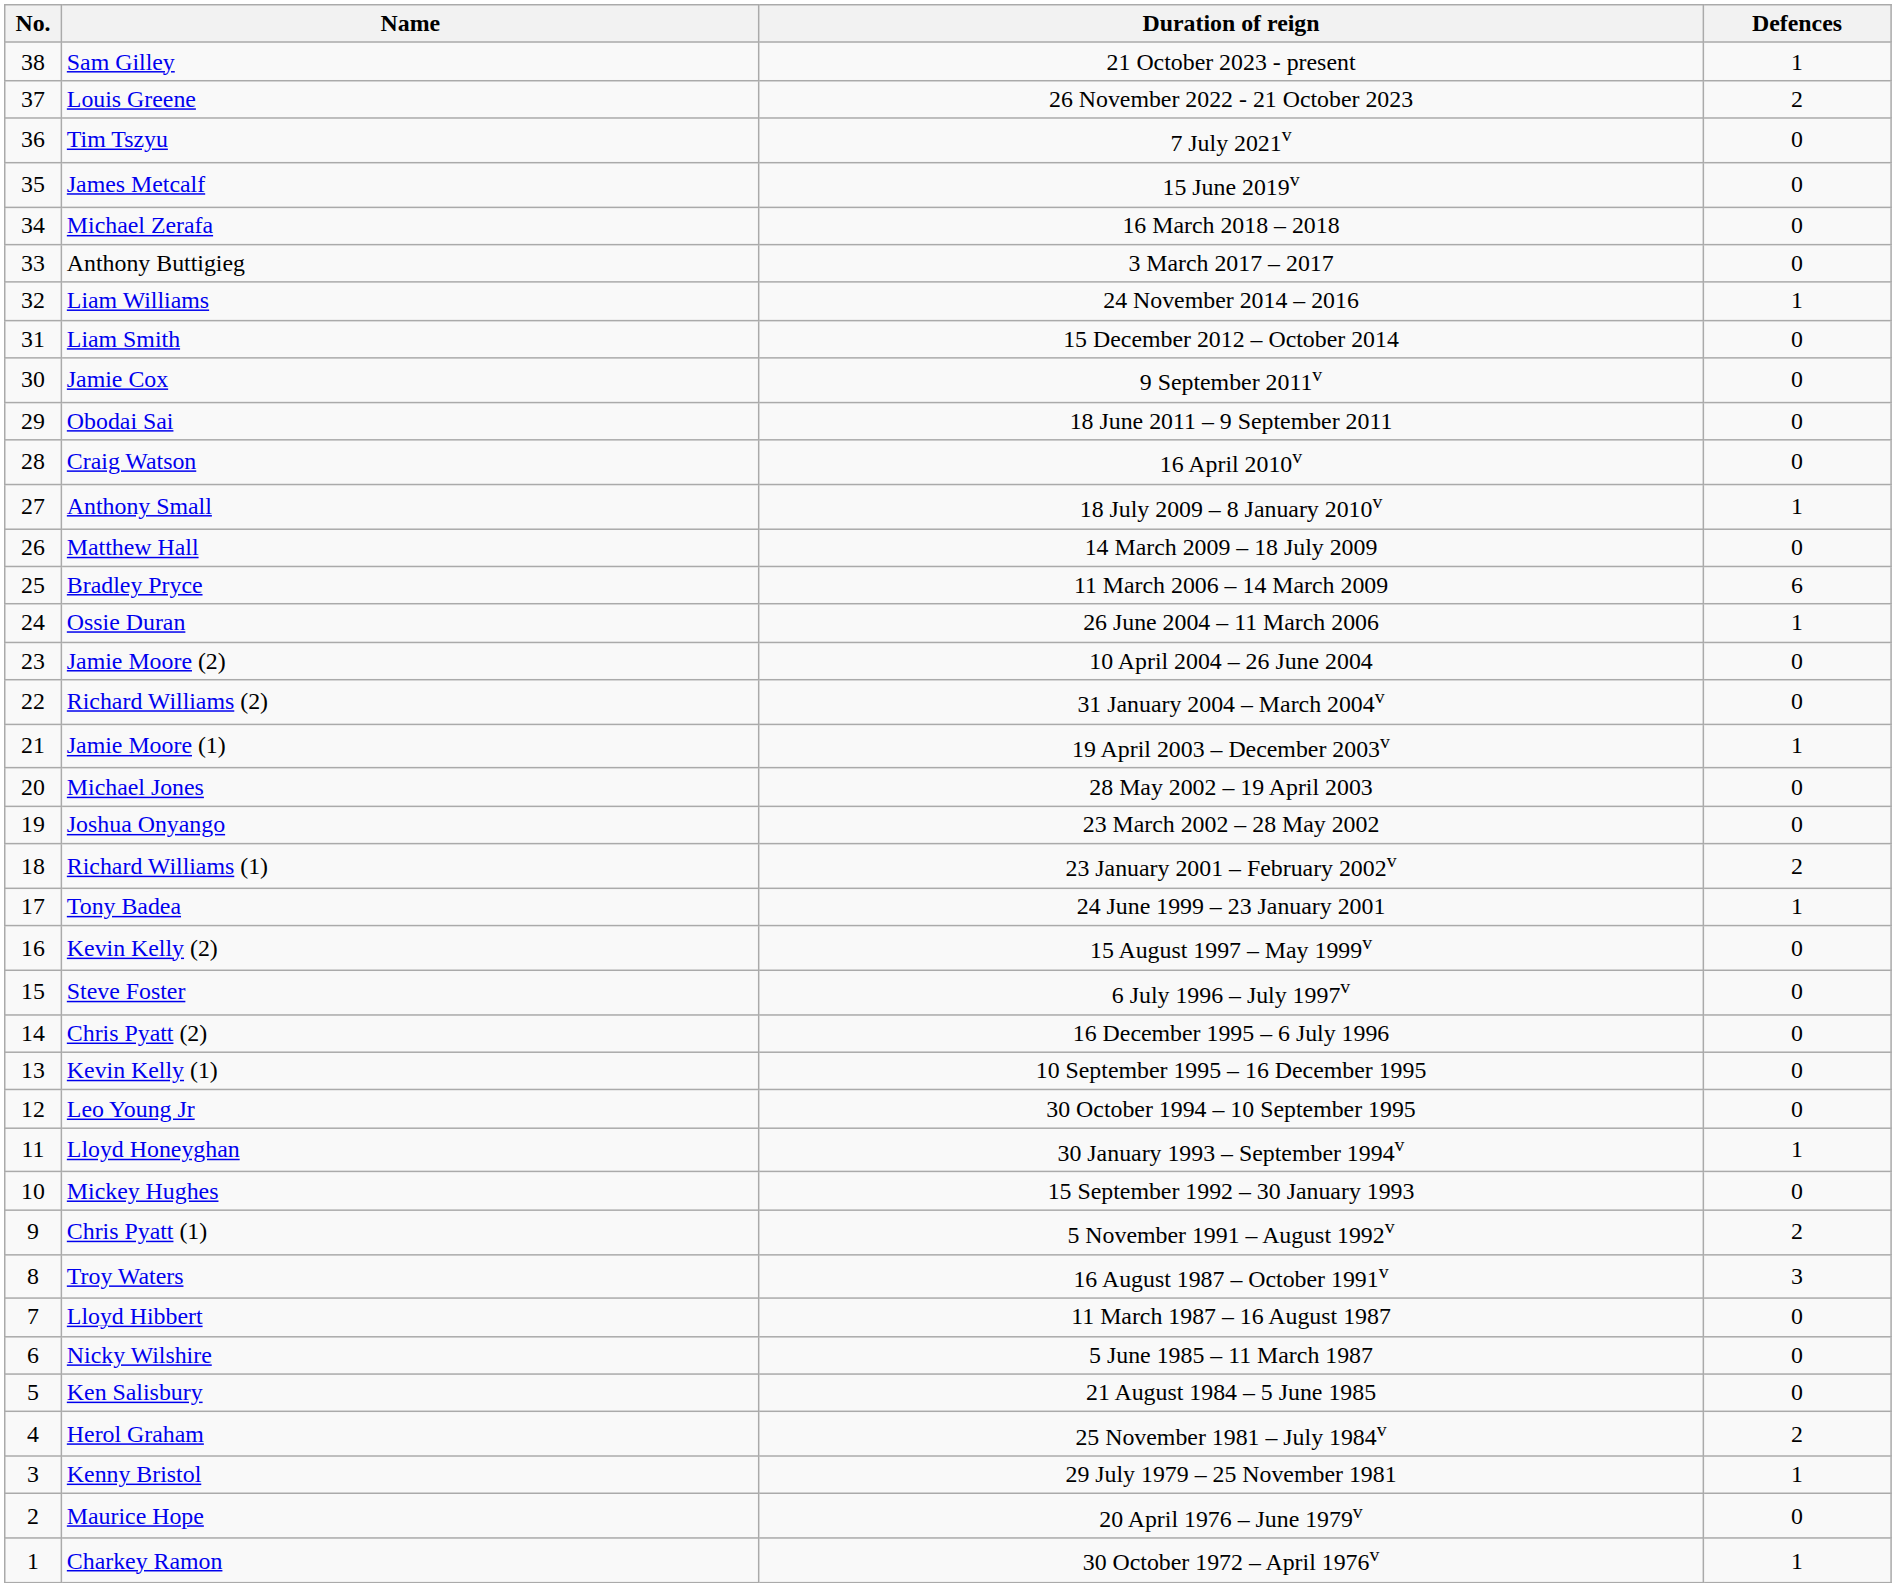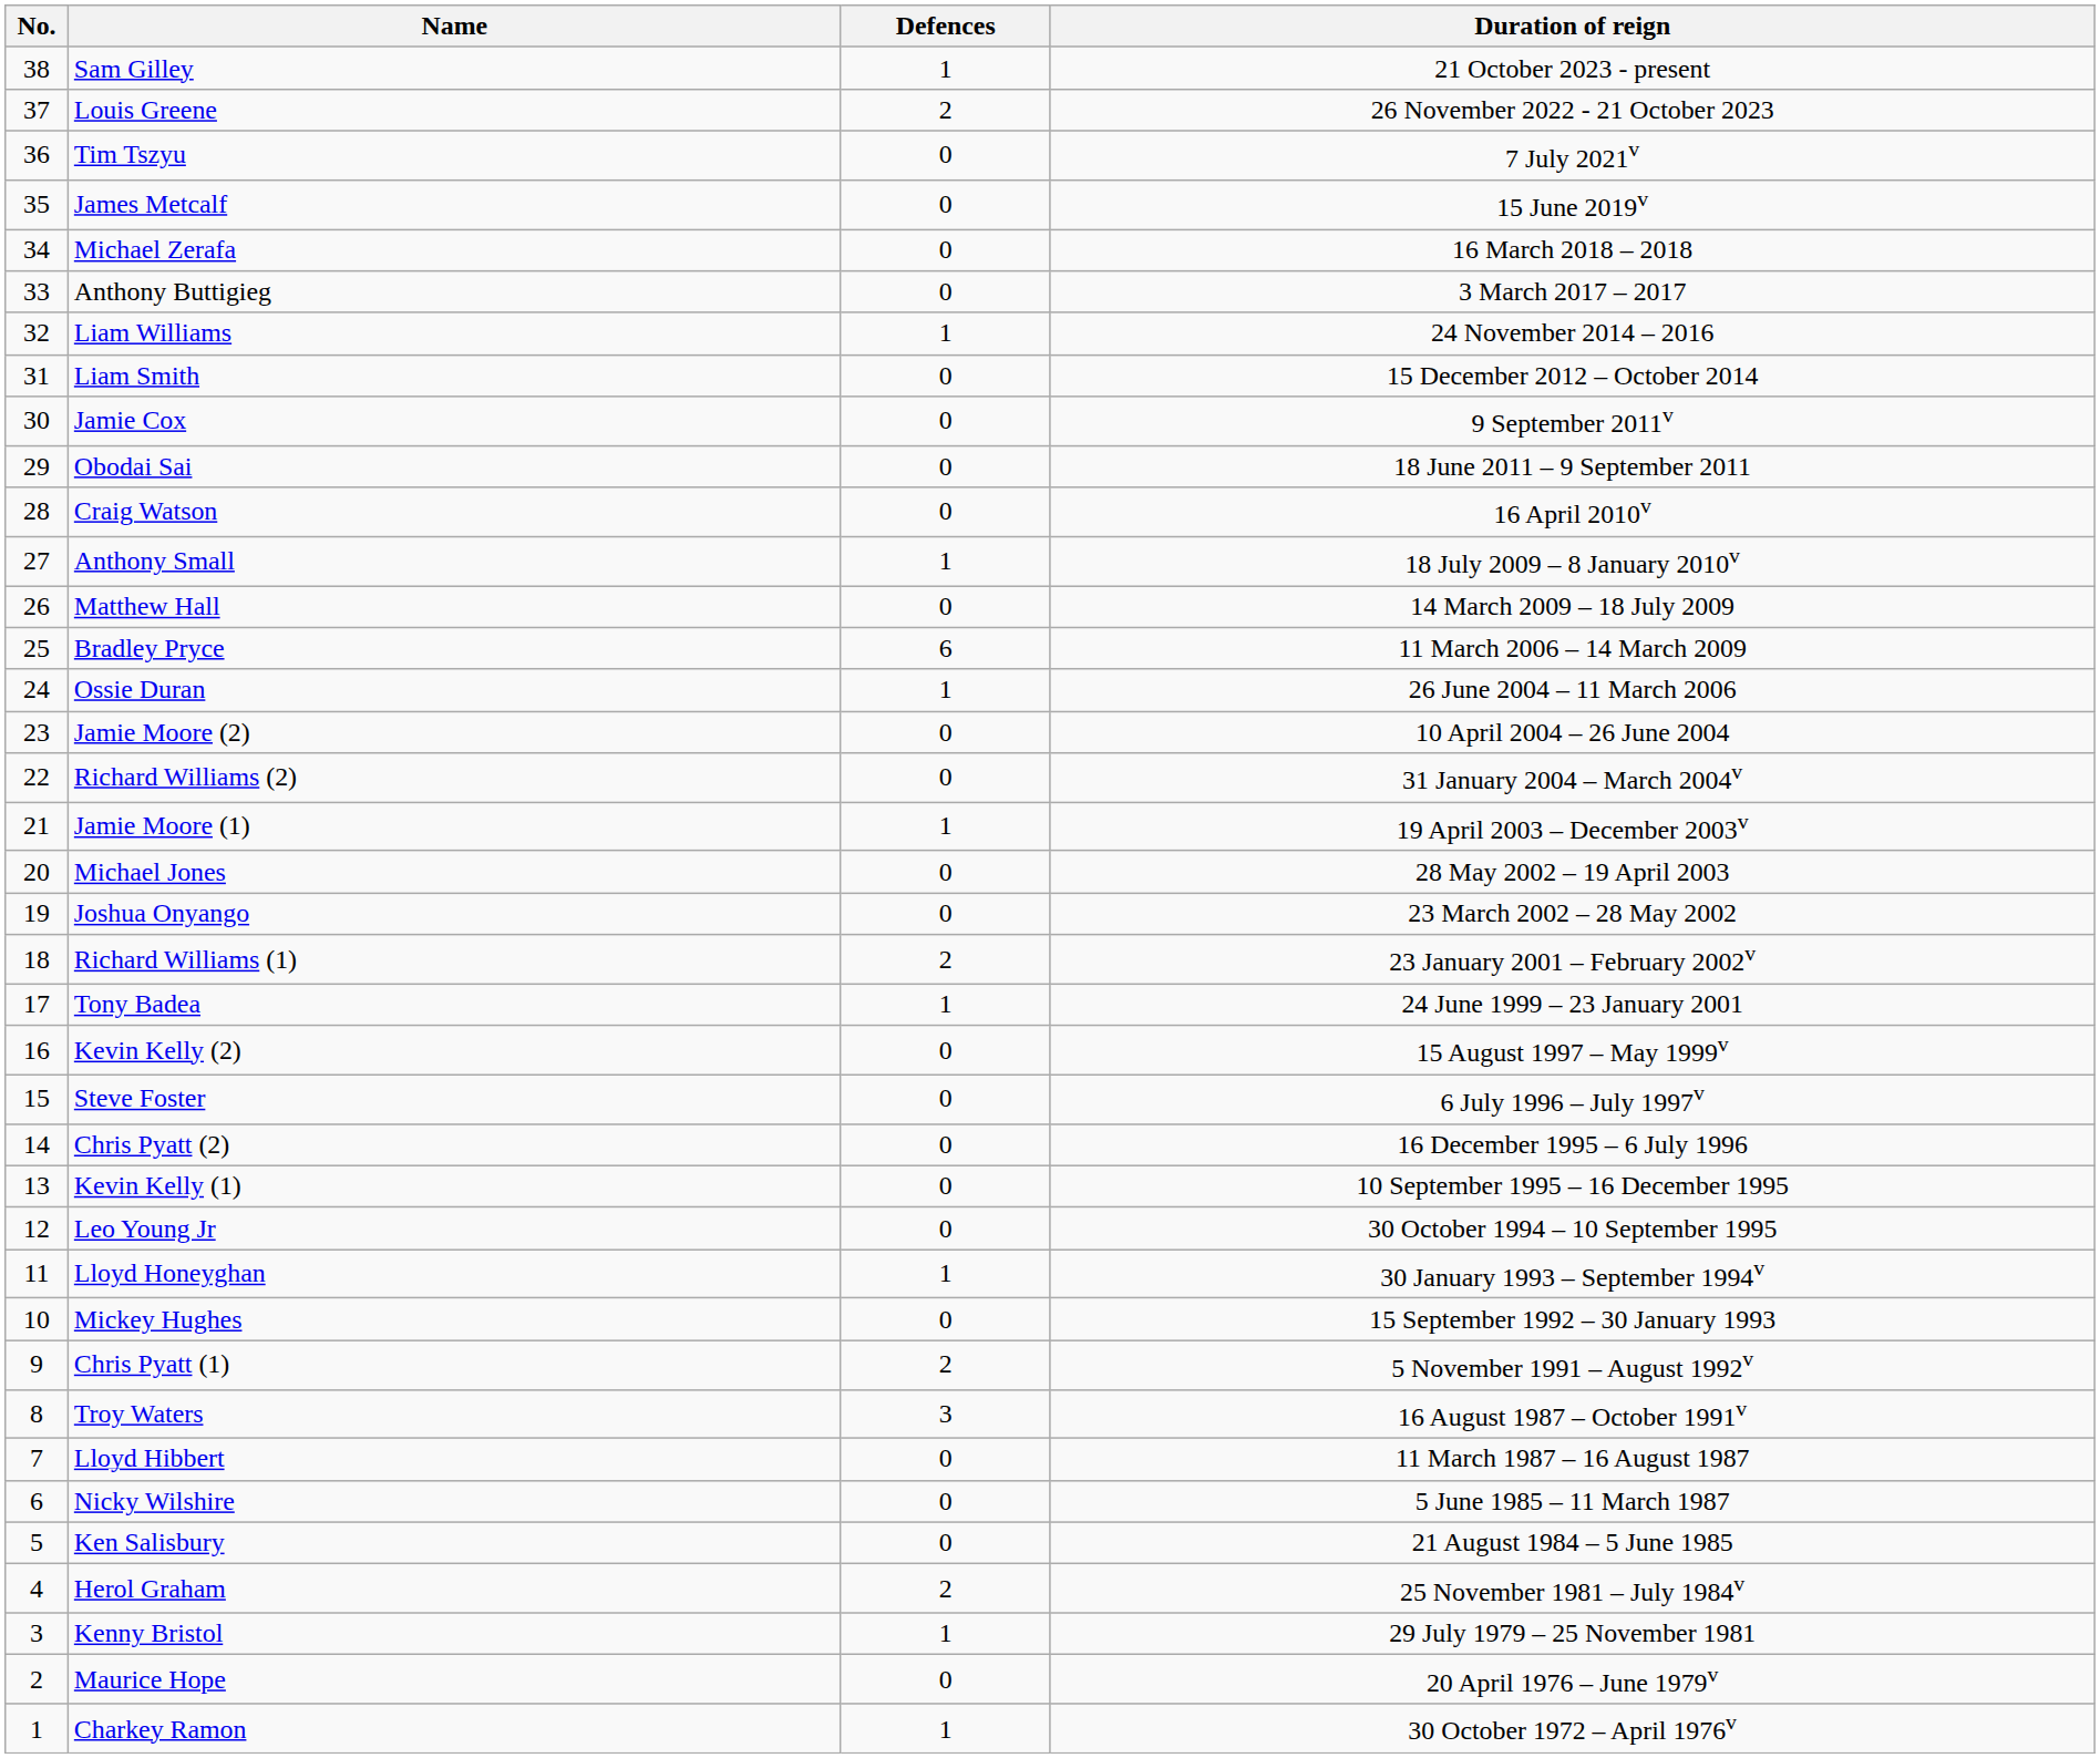columns swapped: Duration of reign <-> Defences
